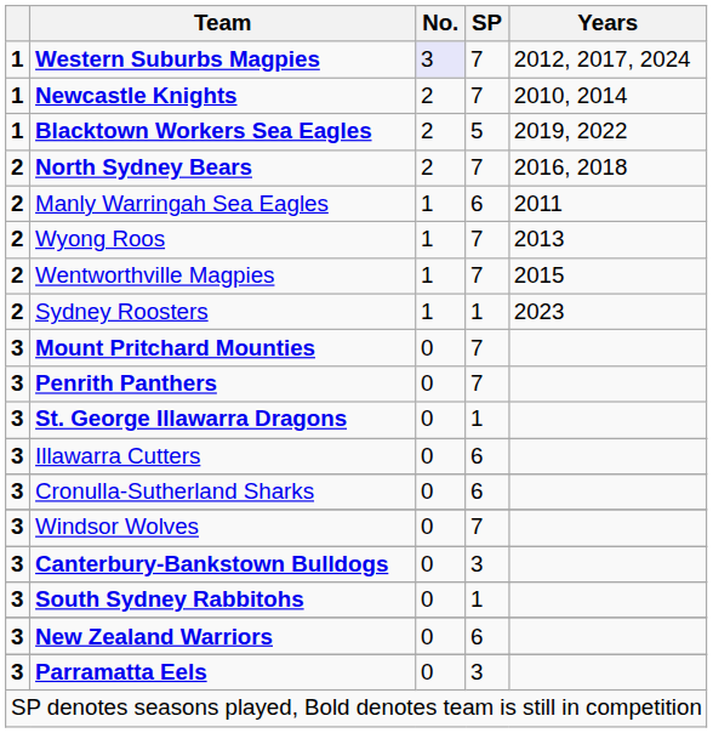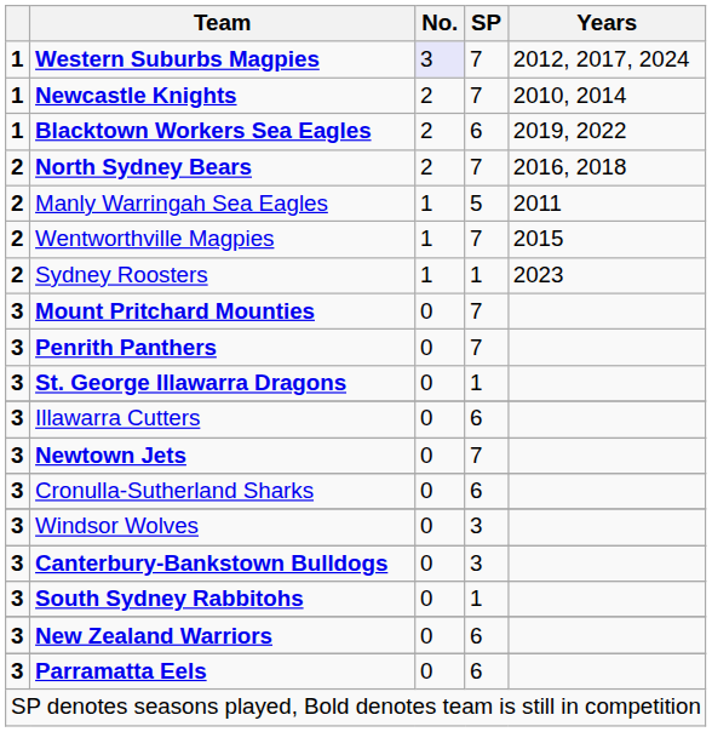Blacktown Workers Sea Eagles | SP: 5 -> 6
Manly Warringah Sea Eagles | SP: 6 -> 5
- row: 2 | Wyong Roos | 1 | 7 | 2013
+ row: 3 | Newtown Jets | 0 | 7
Windsor Wolves | SP: 7 -> 3
Parramatta Eels | SP: 3 -> 6
